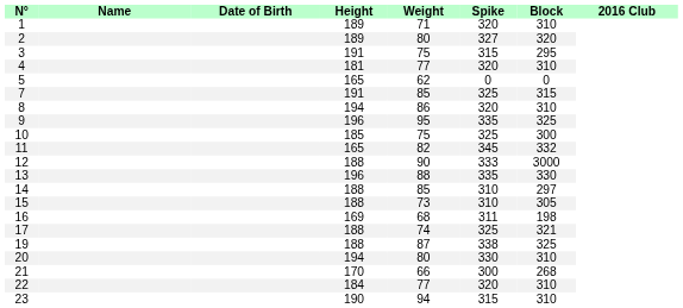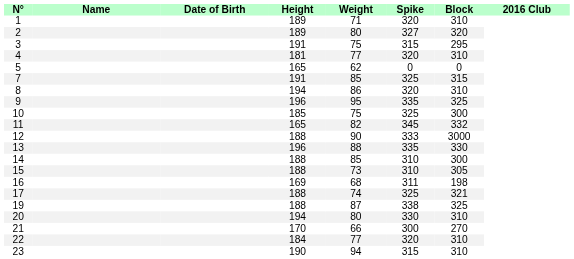14 | Block: 297 -> 300
21 | Block: 268 -> 270
